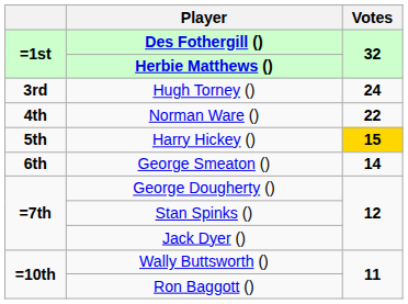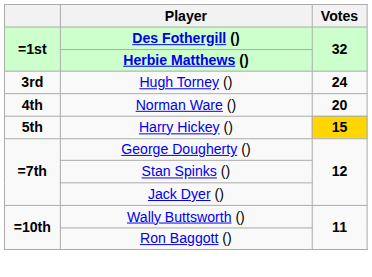Norman Ware () | Votes: 22 -> 20
- row: 6th | George Smeaton () | 14
